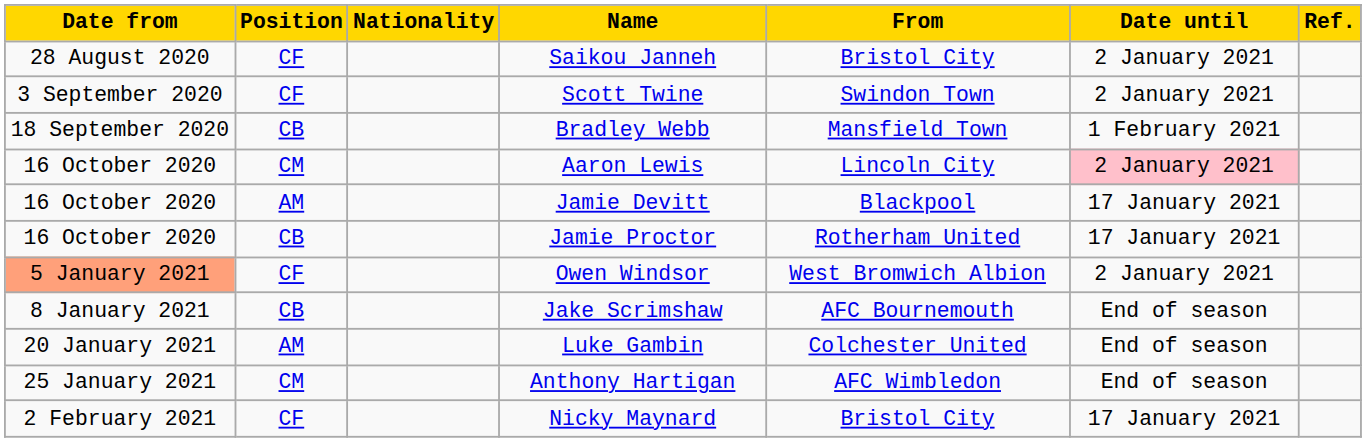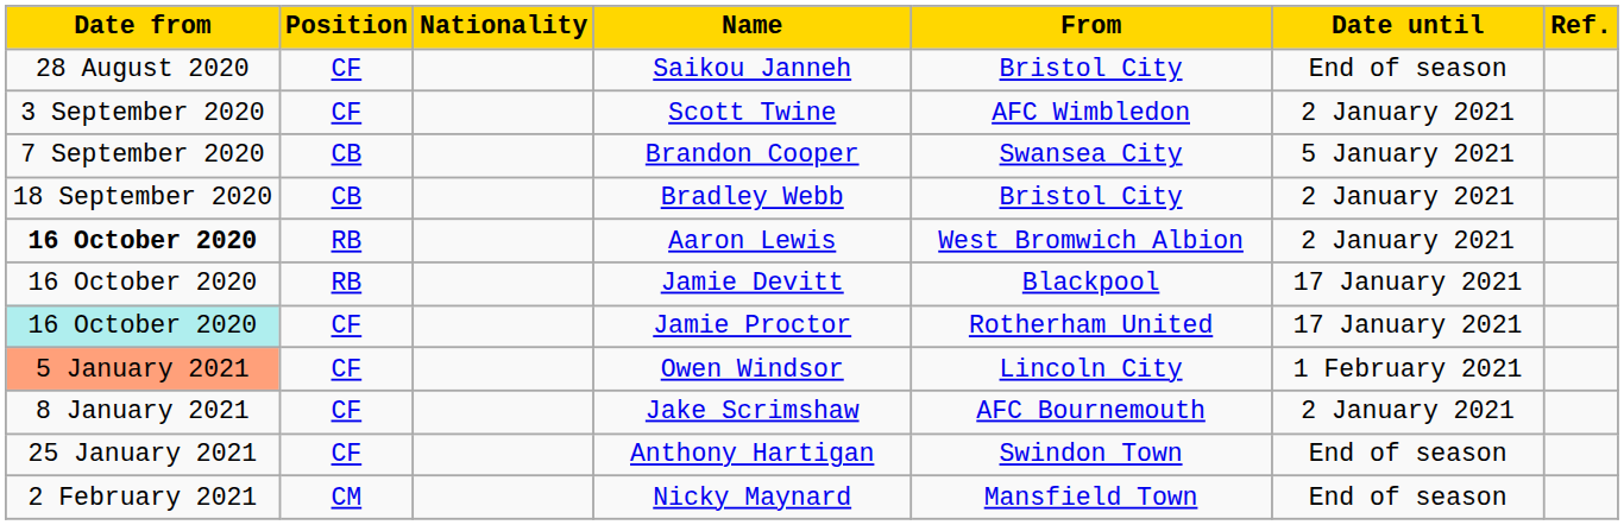Saikou Janneh | Date until: 2 January 2021 -> End of season
Scott Twine | From: Swindon Town -> AFC Wimbledon
+ row: 7 September 2020 | CB | Brandon Cooper | Swansea City | 5 January 2021
Bradley Webb | From: Mansfield Town -> Bristol City
Bradley Webb | Date until: 1 February 2021 -> 2 January 2021
Aaron Lewis | Date from: normal -> bold
Aaron Lewis | Position: CM -> RB
Aaron Lewis | From: Lincoln City -> West Bromwich Albion
Aaron Lewis | Date until: pink background -> no background
Jamie Devitt | Position: AM -> RB
Jamie Proctor | Date from: no background -> paleturquoise background
Jamie Proctor | Position: CB -> CF
Owen Windsor | From: West Bromwich Albion -> Lincoln City
Owen Windsor | Date until: 2 January 2021 -> 1 February 2021
Jake Scrimshaw | Position: CB -> CF
Jake Scrimshaw | Date until: End of season -> 2 January 2021
- row: 20 January 2021 | AM | Luke Gambin | Colchester United | End of season
Anthony Hartigan | Position: CM -> CF
Anthony Hartigan | From: AFC Wimbledon -> Swindon Town
Nicky Maynard | Position: CF -> CM
Nicky Maynard | From: Bristol City -> Mansfield Town
Nicky Maynard | Date until: 17 January 2021 -> End of season
